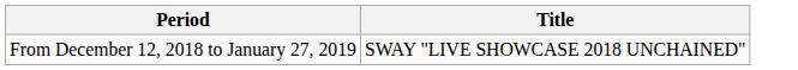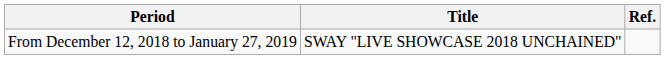+ column: Ref.
